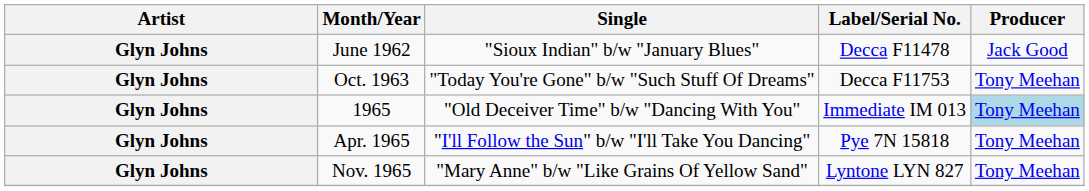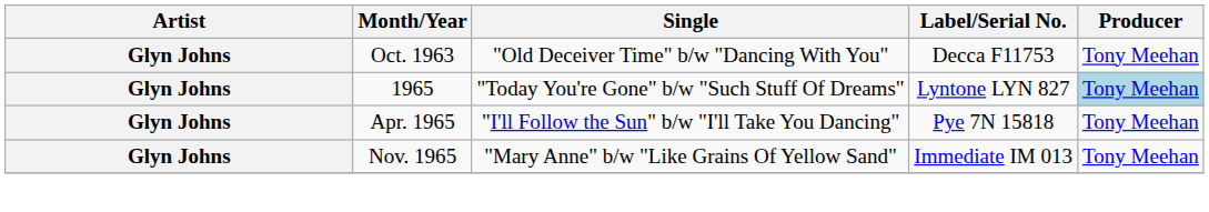- row: Glyn Johns | June 1962 | "Sioux Indian" b/w "January Blues" | Decca F11478 | Jack Good
Oct. 1963 | Single: "Today You're Gone" b/w "Such Stuff Of Dreams" -> "Old Deceiver Time" b/w "Dancing With You"
1965 | Single: "Old Deceiver Time" b/w "Dancing With You" -> "Today You're Gone" b/w "Such Stuff Of Dreams"
1965 | Label/Serial No.: Immediate IM 013 -> Lyntone LYN 827
Nov. 1965 | Label/Serial No.: Lyntone LYN 827 -> Immediate IM 013
